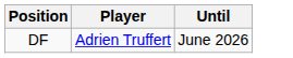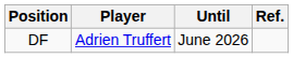+ column: Ref.
